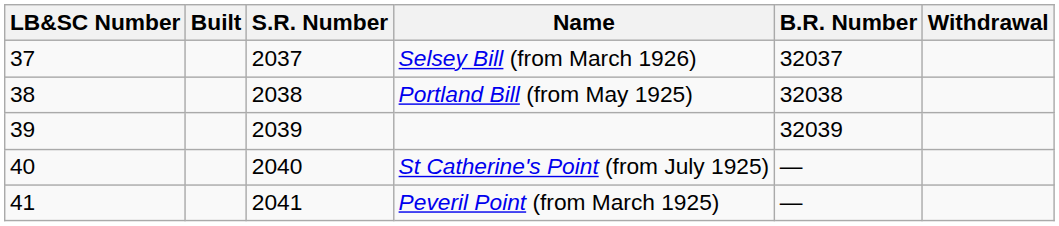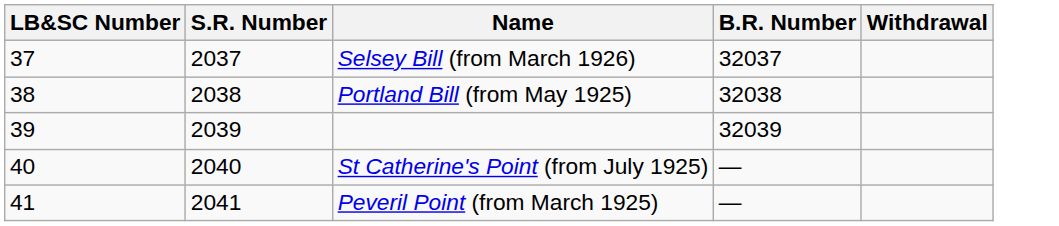- column: Built
